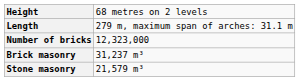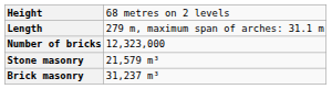rows swapped: Brick masonry <-> Stone masonry
